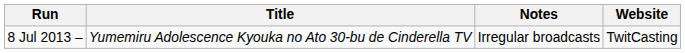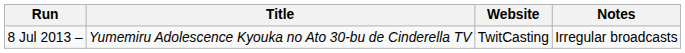columns swapped: Website <-> Notes
